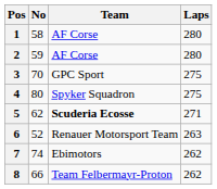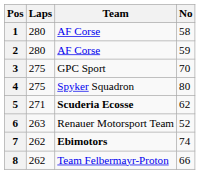columns swapped: No <-> Laps
7 | Team: normal -> bold
